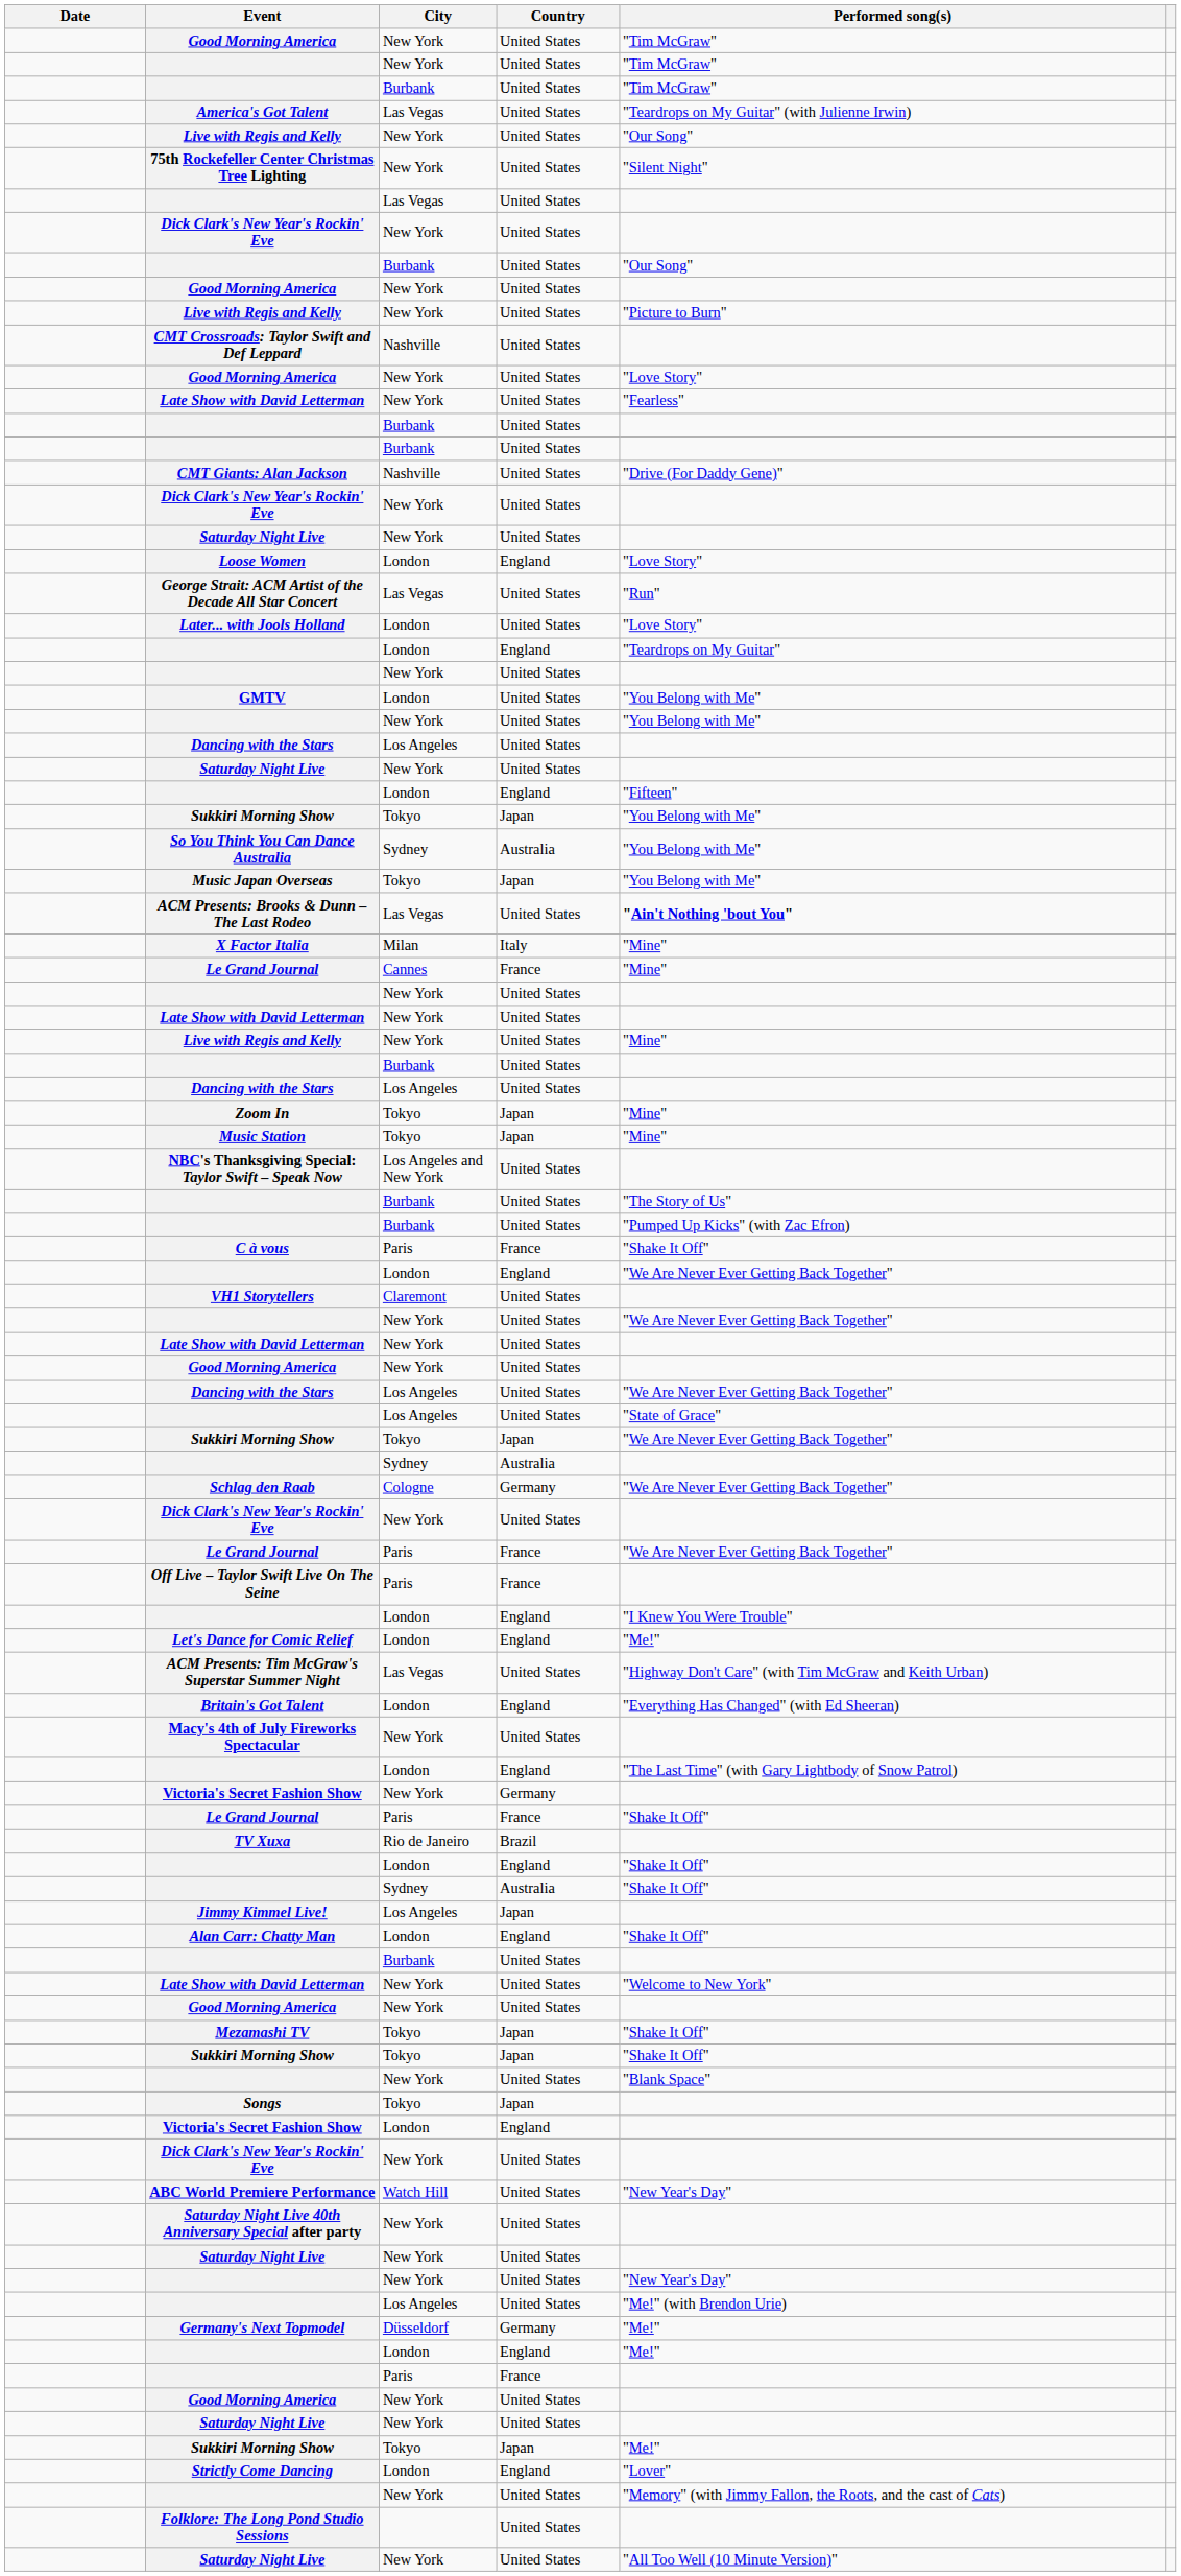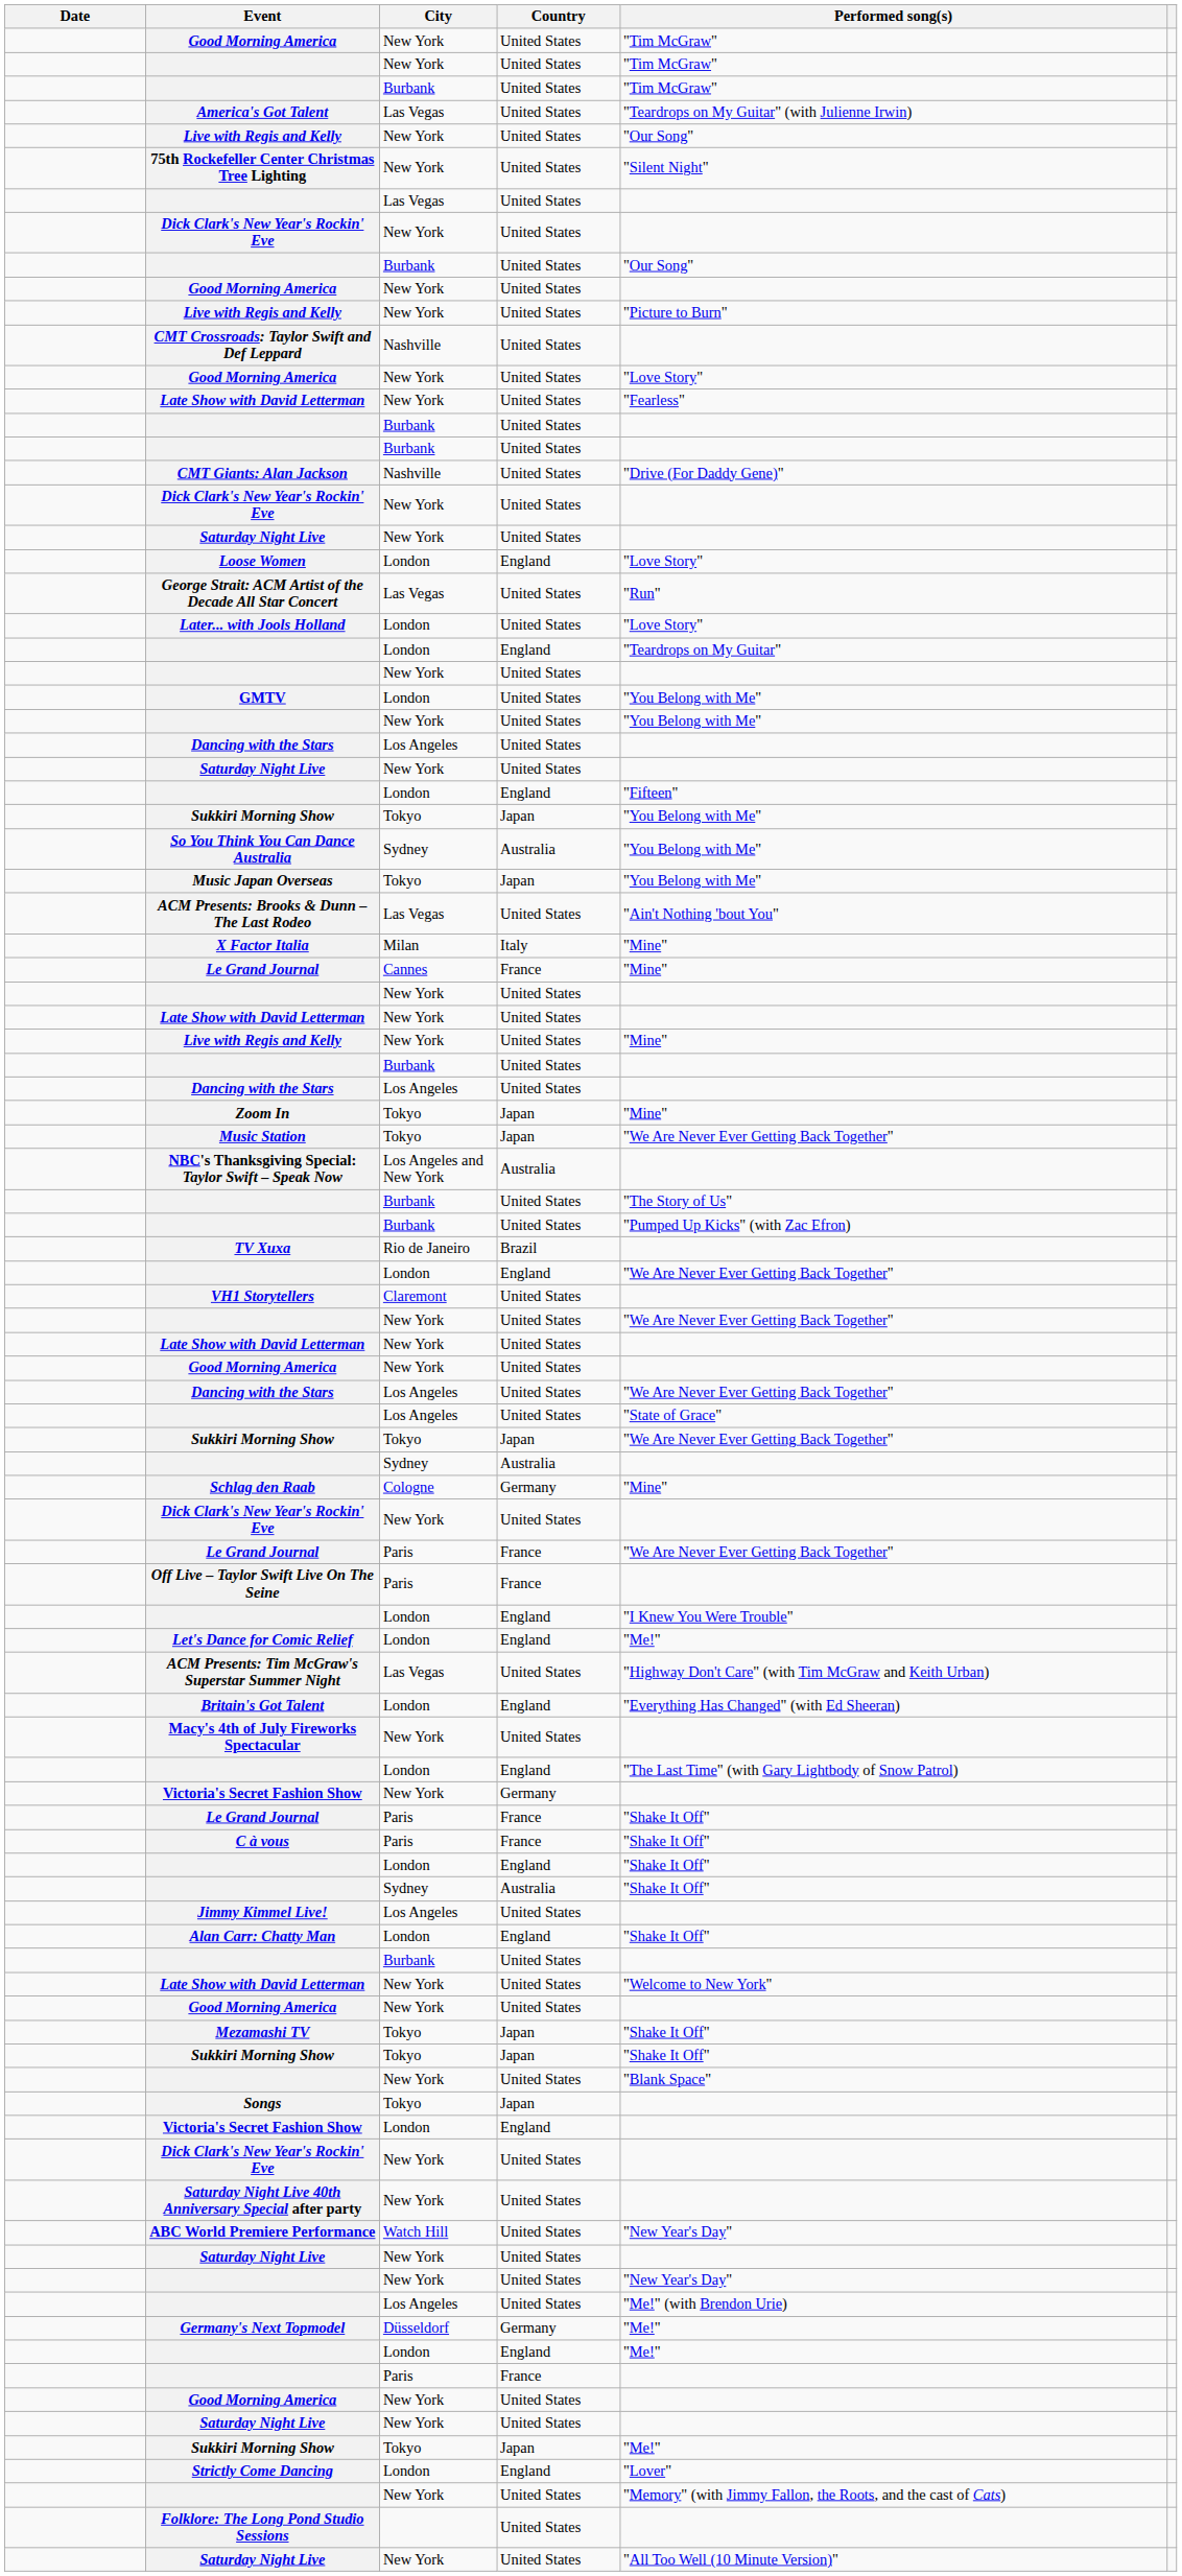ACM Presents: Brooks & Dunn – The Last Rodeo | Performed song(s): bold -> normal
Music Station | Performed song(s): "Mine" -> "We Are Never Ever Getting Back Together"
NBC's Thanksgiving Special: Taylor Swift – Speak Now | Country: United States -> Australia
rows swapped: TV Xuxa <-> C à vous
Schlag den Raab | Performed song(s): "We Are Never Ever Getting Back Together" -> "Mine"
Jimmy Kimmel Live! | Country: Japan -> United States
rows swapped: Saturday Night Live 40th Anniversary Special after party <-> ABC World Premiere Performance
